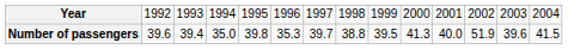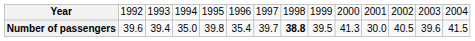Number of passengers | column 6: 35.3 -> 35.4
Number of passengers | column 8: normal -> bold
Number of passengers | column 11: 40.0 -> 30.0
Number of passengers | column 12: 51.9 -> 40.5
